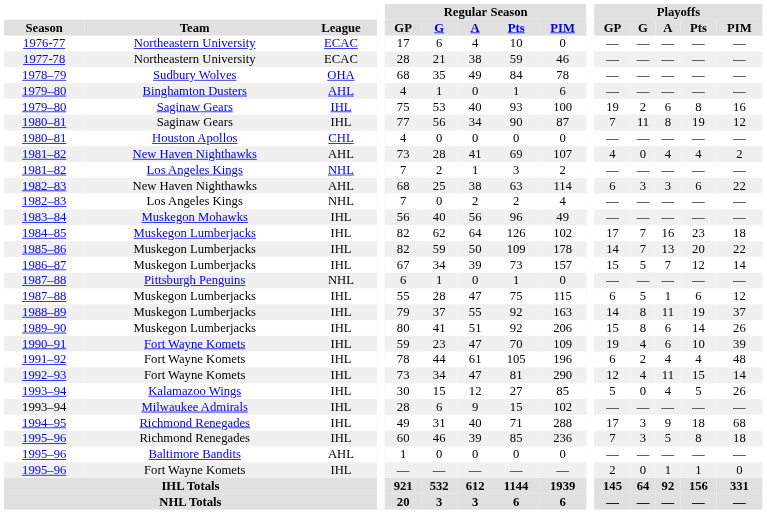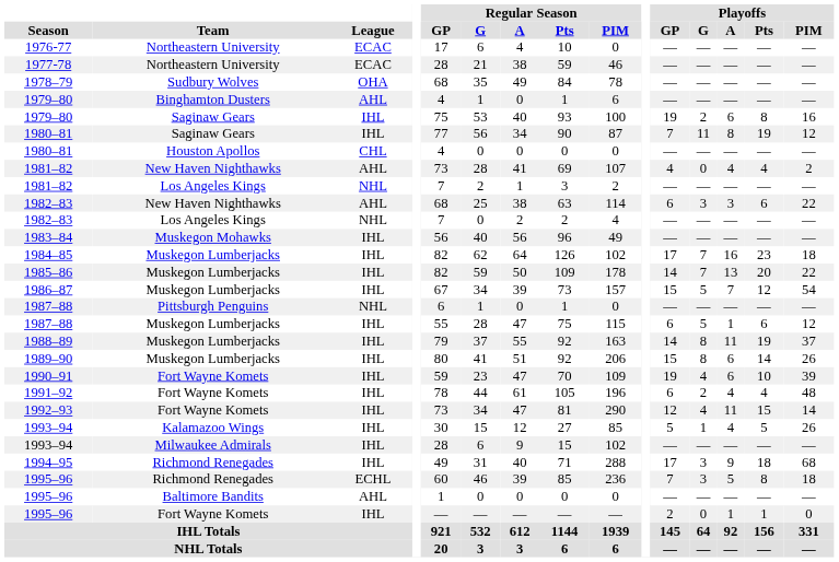1986–87 | Playoffs / PIM: 14 -> 54
1993–94 / Kalamazoo Wings | Playoffs / G: 0 -> 1
1995–96 / Richmond Renegades | League: IHL -> ECHL
